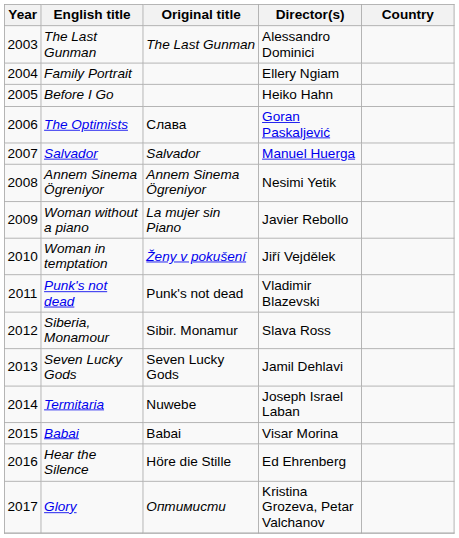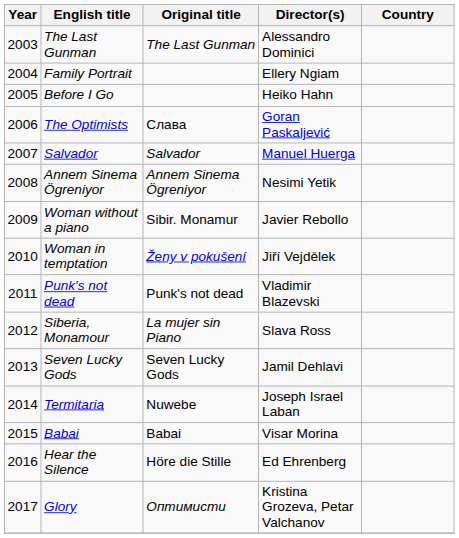Woman without a piano | Original title: La mujer sin Piano -> Sibir. Monamur
Siberia, Monamour | Original title: Sibir. Monamur -> La mujer sin Piano
